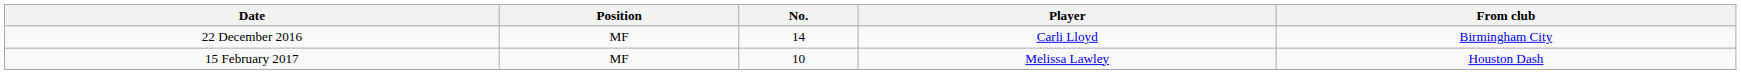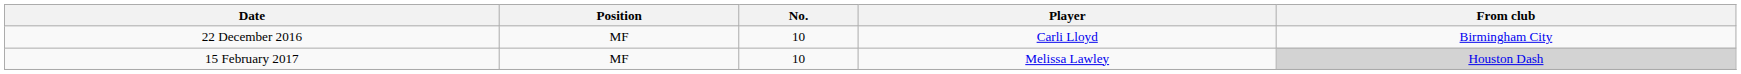22 December 2016 | No.: 14 -> 10
15 February 2017 | From club: no background -> lightgrey background
